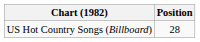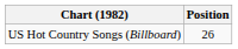US Hot Country Songs (Billboard) | Position: 28 -> 26
